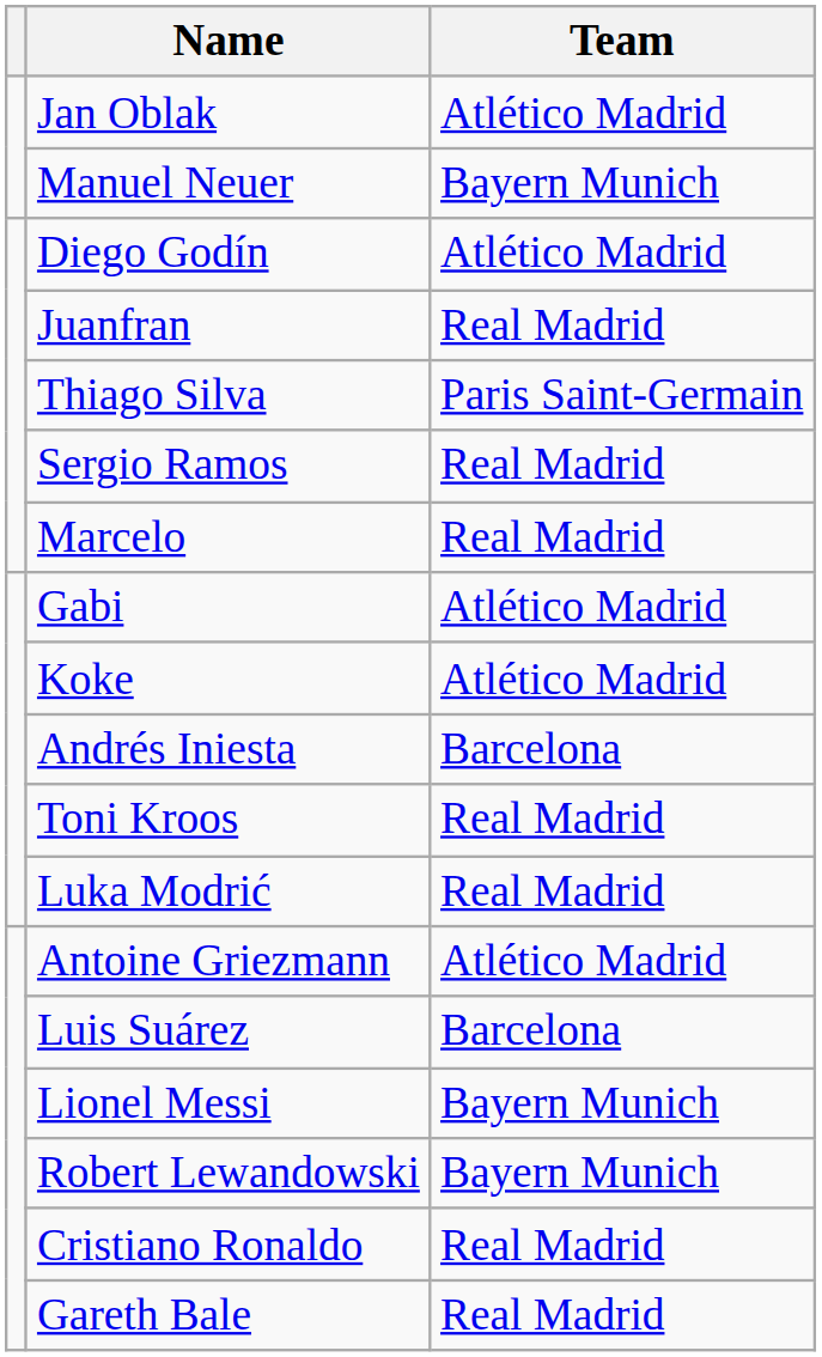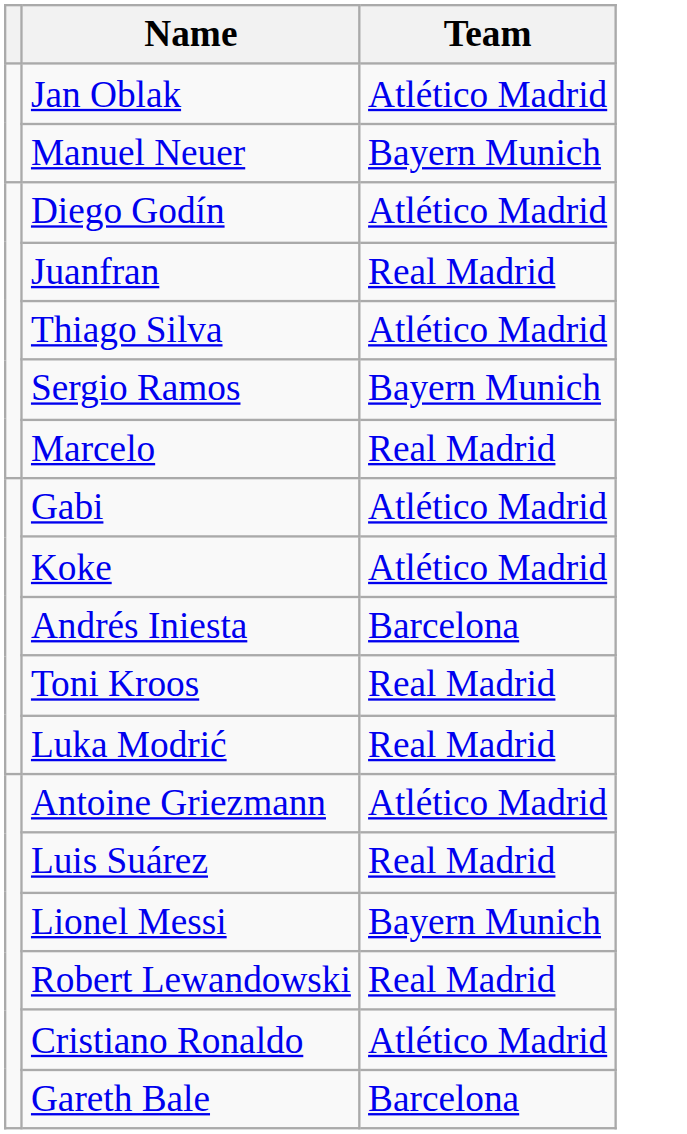Thiago Silva | Team: Paris Saint-Germain -> Atlético Madrid
Sergio Ramos | Team: Real Madrid -> Bayern Munich
Luis Suárez | Team: Barcelona -> Real Madrid
Robert Lewandowski | Team: Bayern Munich -> Real Madrid
Cristiano Ronaldo | Team: Real Madrid -> Atlético Madrid
Gareth Bale | Team: Real Madrid -> Barcelona
